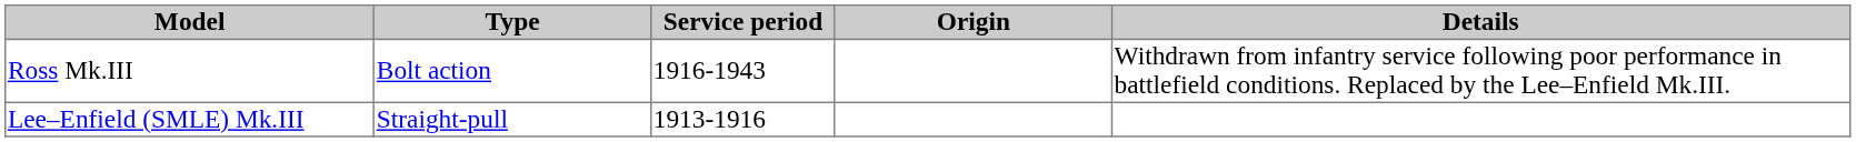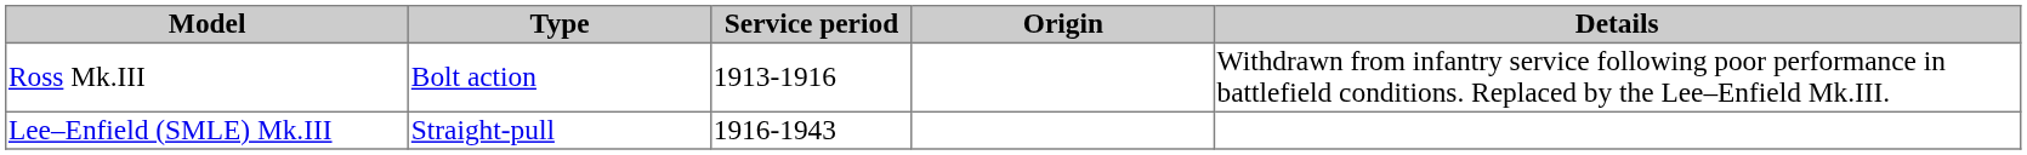Ross Mk.III | Service period: 1916-1943 -> 1913-1916
Lee–Enfield (SMLE) Mk.III | Service period: 1913-1916 -> 1916-1943
